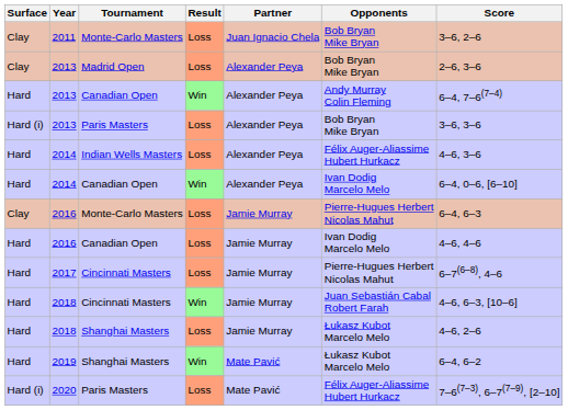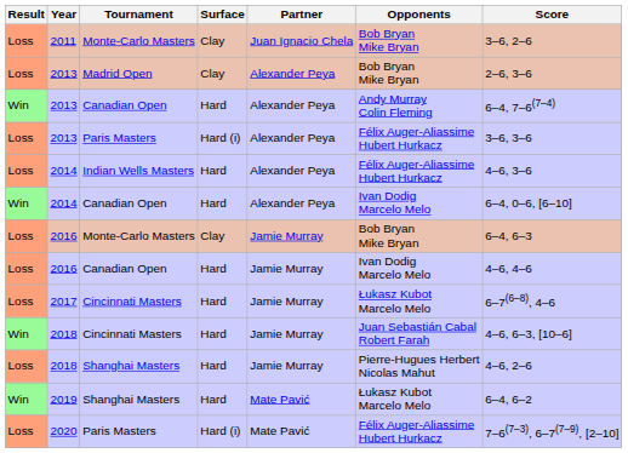columns swapped: Result <-> Surface
2013 / Paris Masters | Opponents: Bob Bryan Mike Bryan -> Félix Auger-Aliassime Hubert Hurkacz
2016 / Monte-Carlo Masters | Opponents: Pierre-Hugues Herbert Nicolas Mahut -> Bob Bryan Mike Bryan
2017 | Opponents: Pierre-Hugues Herbert Nicolas Mahut -> Łukasz Kubot Marcelo Melo
2018 / Shanghai Masters | Opponents: Łukasz Kubot Marcelo Melo -> Pierre-Hugues Herbert Nicolas Mahut
